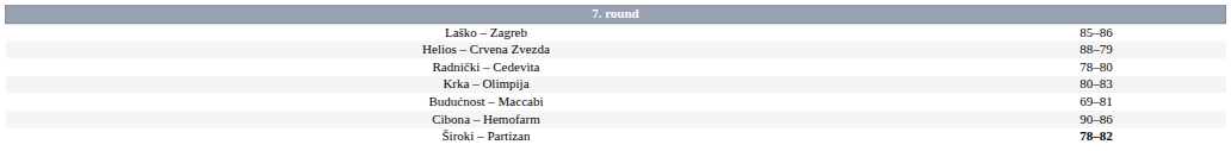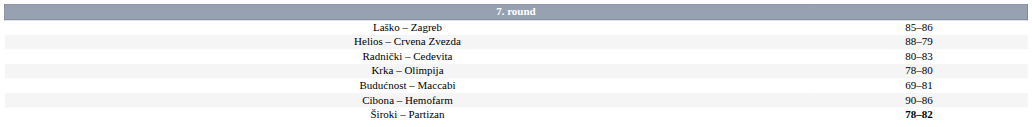Radnički – Cedevita | column 2: 78–80 -> 80–83
Krka – Olimpija | column 2: 80–83 -> 78–80
